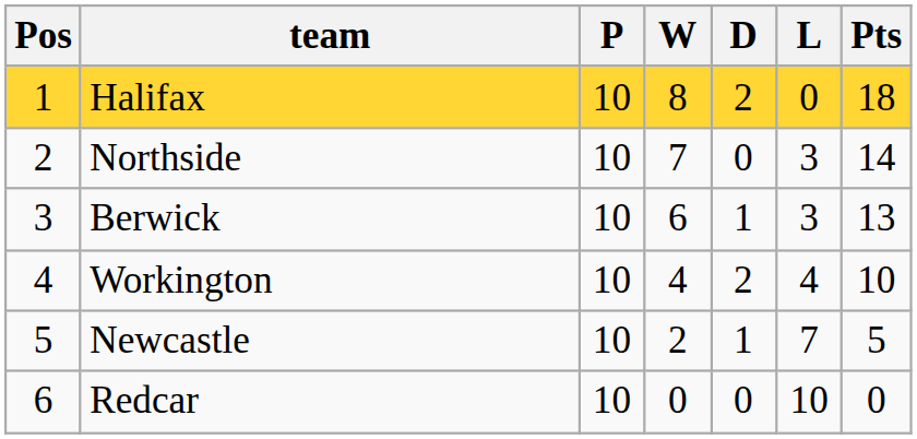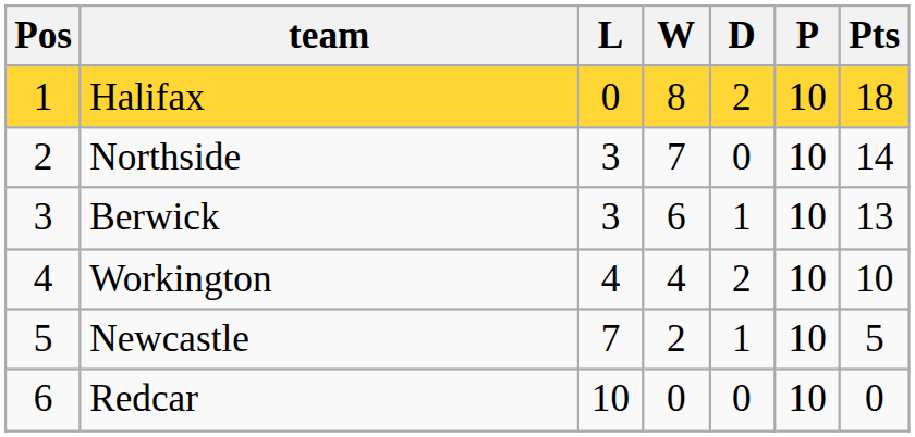columns swapped: P <-> L
